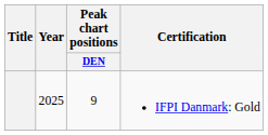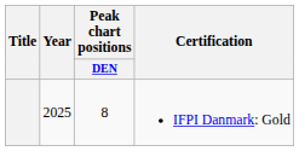IFPI Danmark: Gold | Peak chart positions / DEN: 9 -> 8
